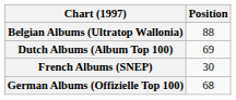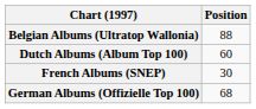Dutch Albums (Album Top 100) | Position: 69 -> 60
